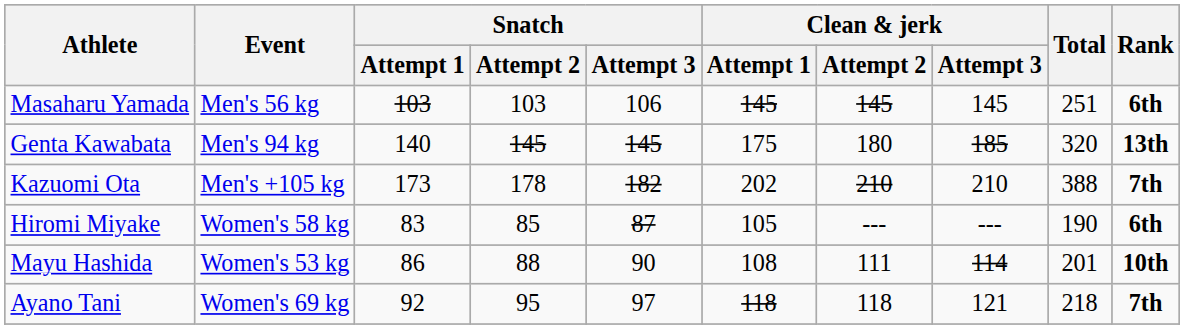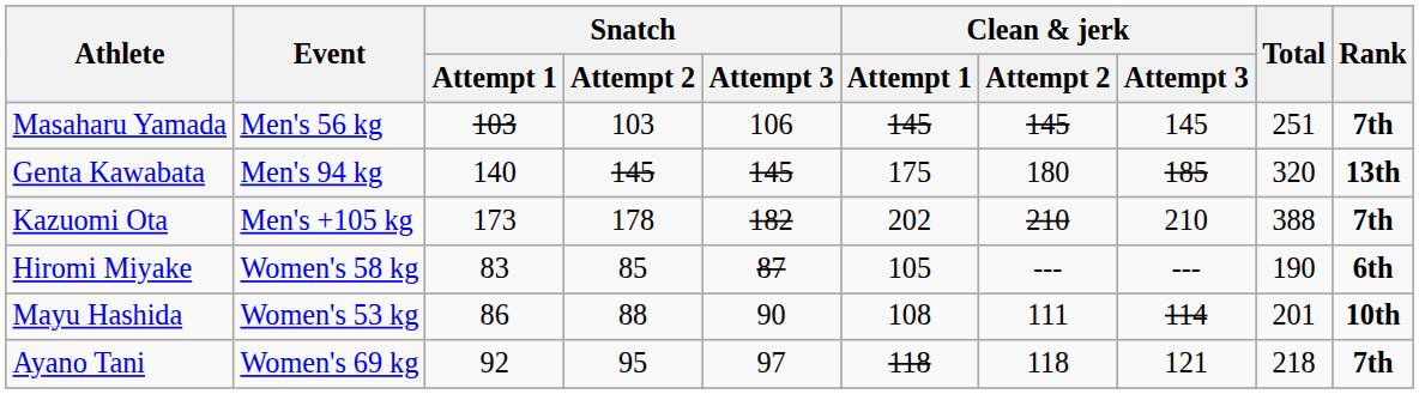Masaharu Yamada | Rank: 6th -> 7th
